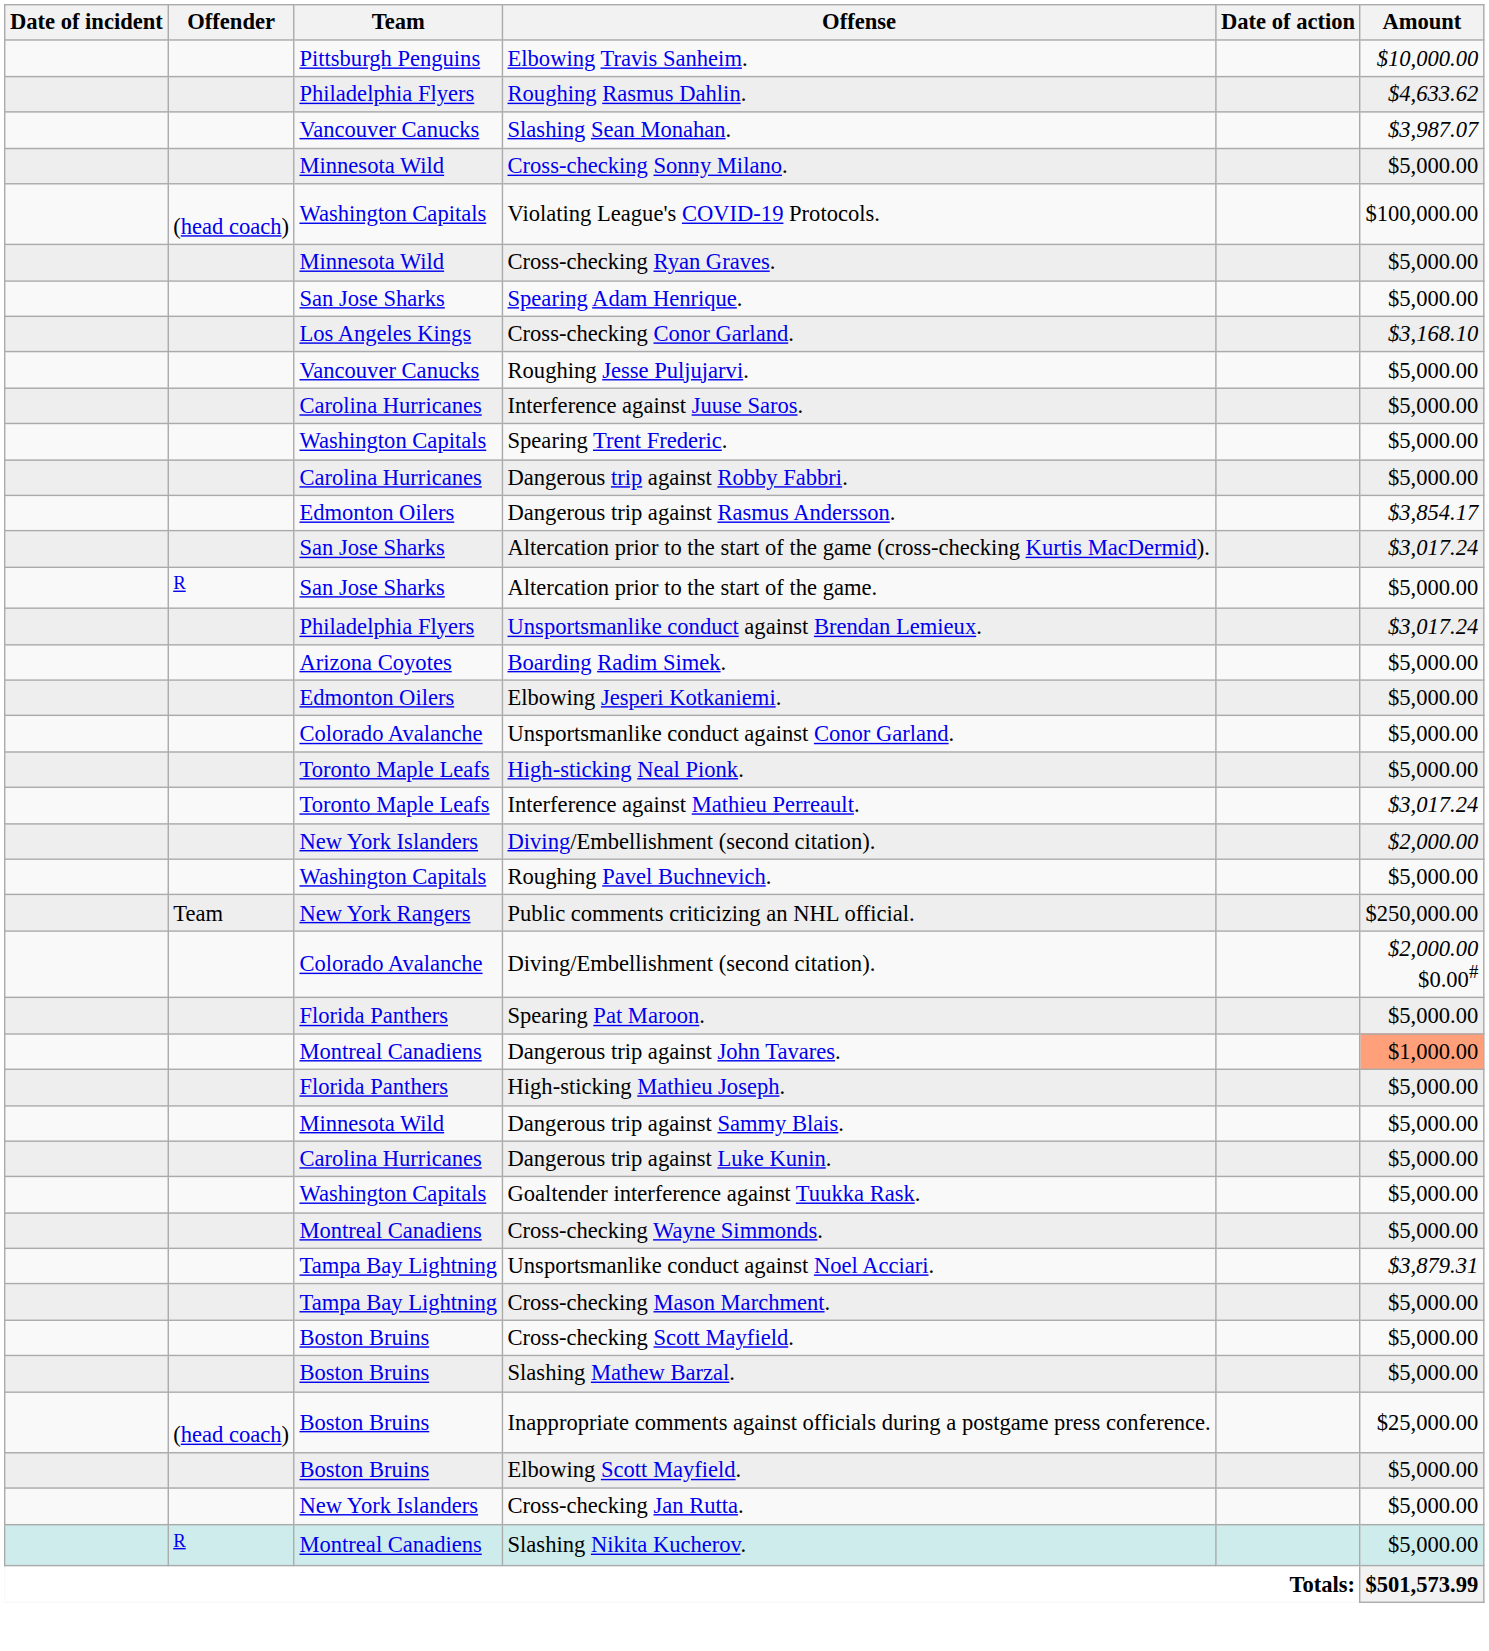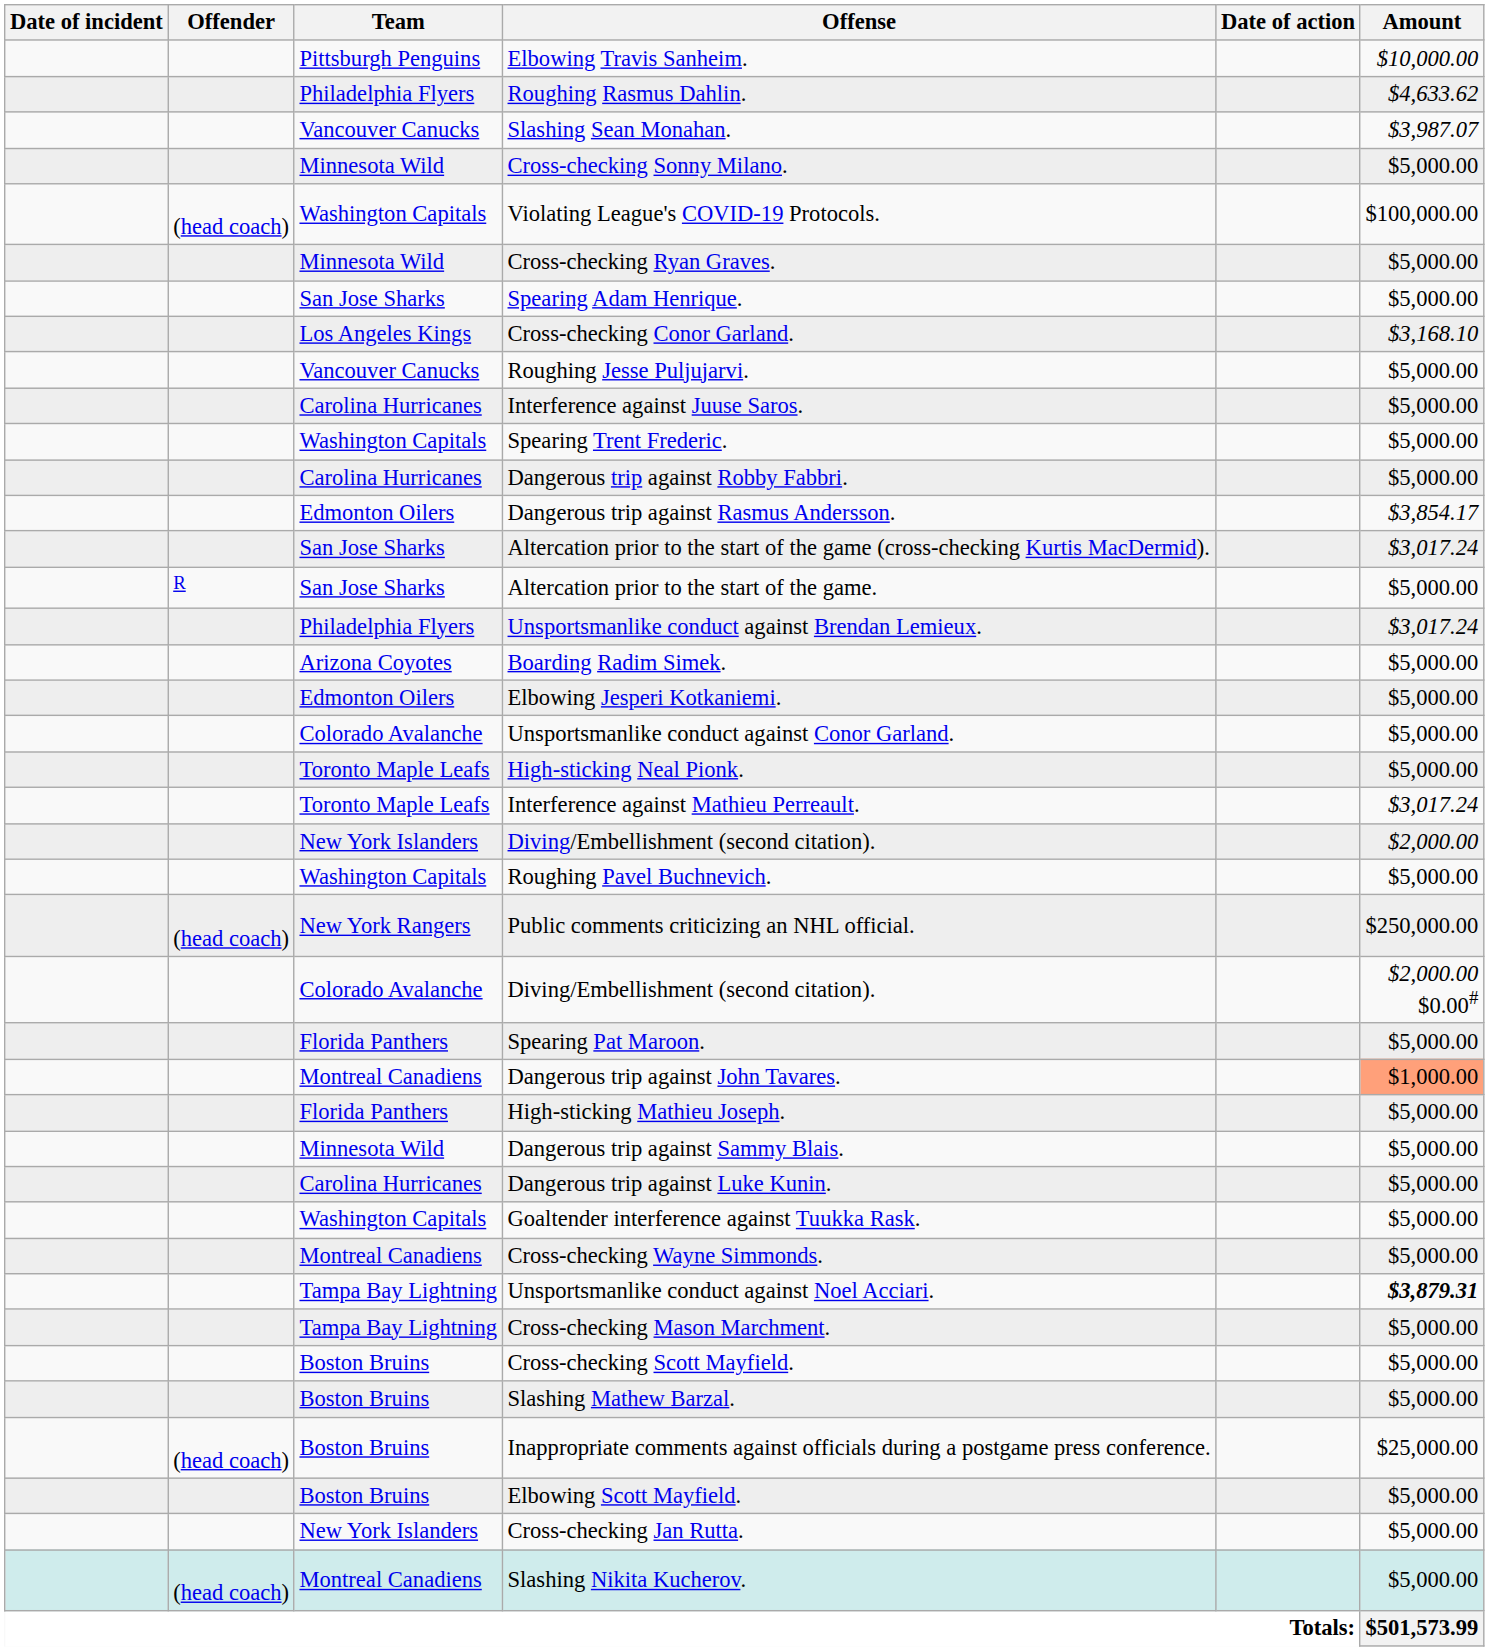Public comments criticizing an NHL official. | Offender: Team -> (head coach)
Unsportsmanlike conduct against Noel Acciari. | Amount: normal -> bold
Slashing Nikita Kucherov. | Offender: R -> (head coach)
